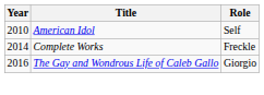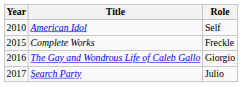Complete Works | Year: 2014 -> 2015
+ row: 2017 | Search Party | Julio
